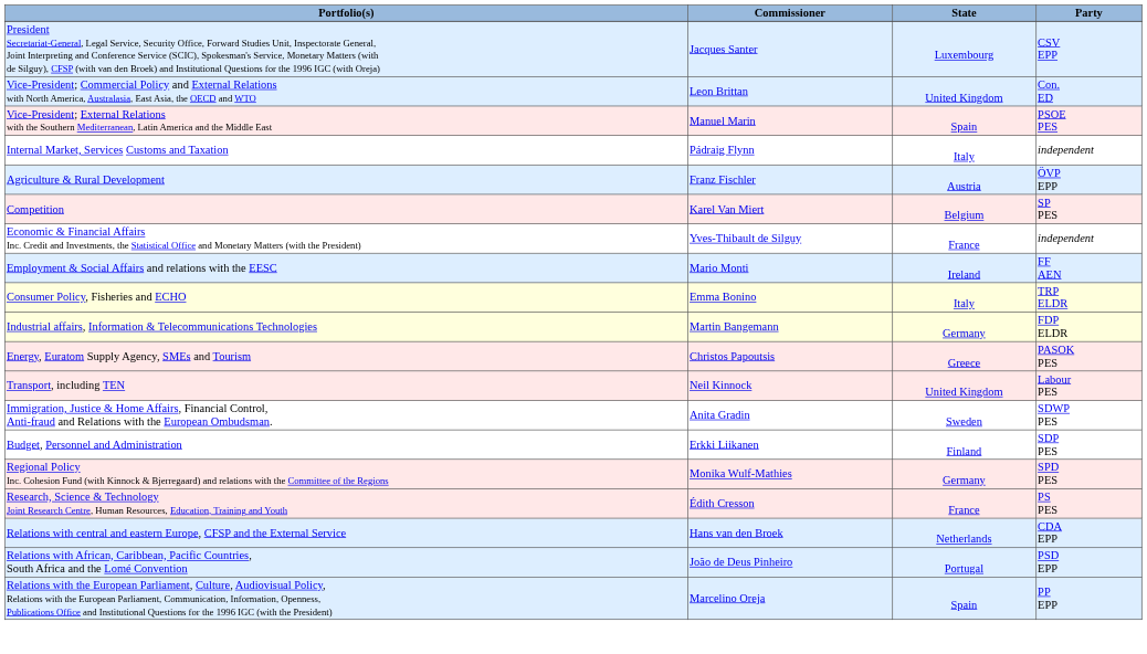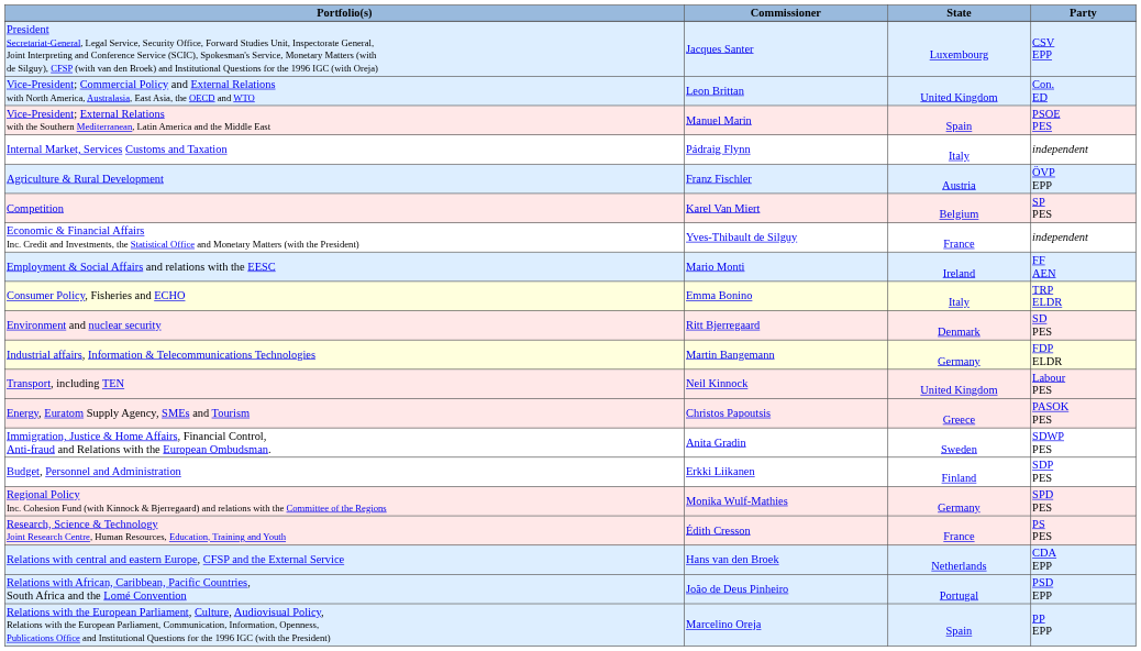+ row: Environment and nuclear security | Ritt Bjerregaard | Denmark | SD PES
rows swapped: Transport, including TEN <-> Energy, Euratom Supply Agency, SMEs and Tourism
